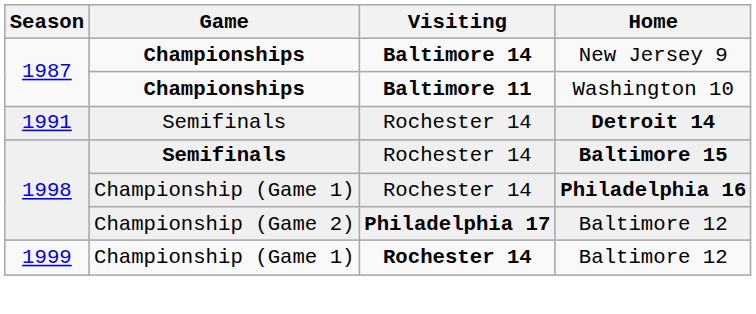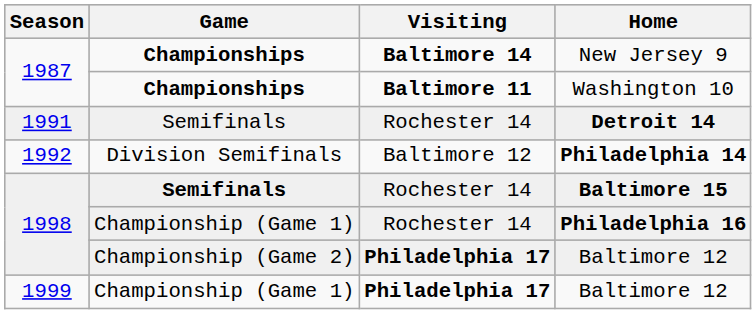+ row: 1992 | Division Semifinals | Baltimore 12 | Philadelphia 14
1999 / Baltimore 12 | Visiting: Rochester 14 -> Philadelphia 17
